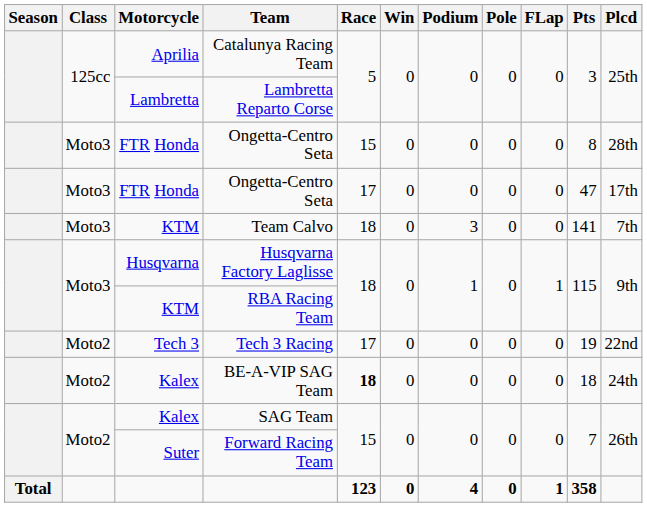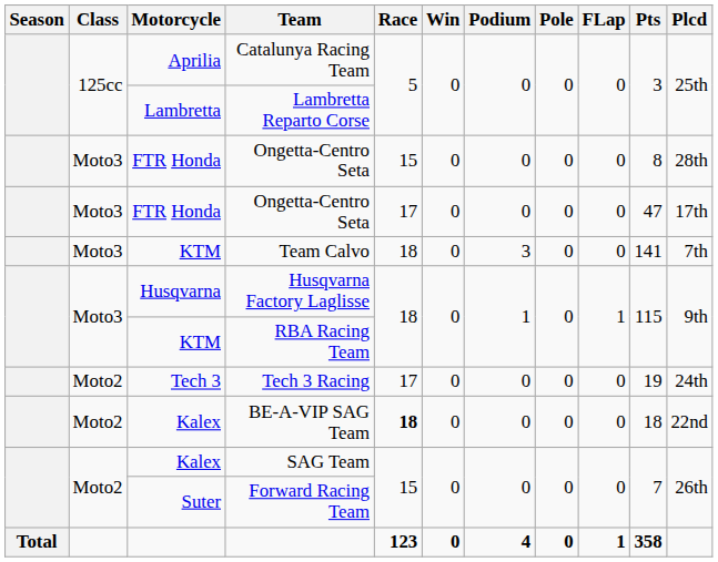Tech 3 Racing | Plcd: 22nd -> 24th
BE-A-VIP SAG Team | Plcd: 24th -> 22nd
